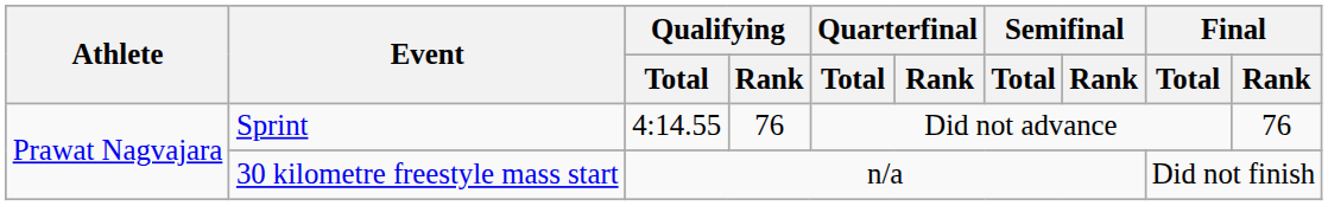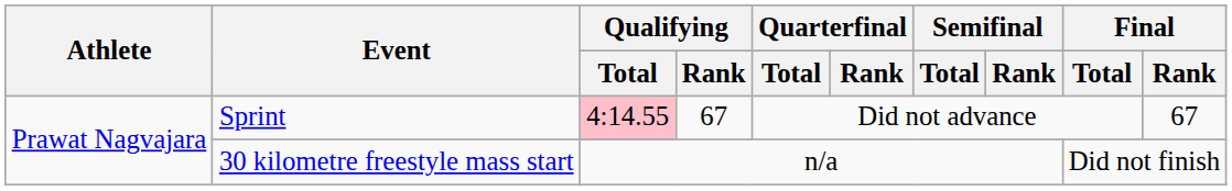Sprint | Qualifying / Total: no background -> pink background
Sprint | Qualifying / Rank: 76 -> 67
Sprint | Final / Rank: 76 -> 67
